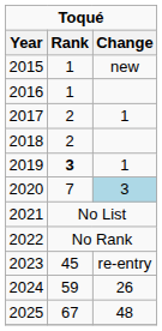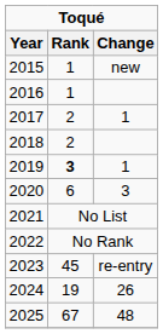2020 | Rank: 7 -> 6
2020 | Change: lightblue background -> no background
2024 | Rank: 59 -> 19
